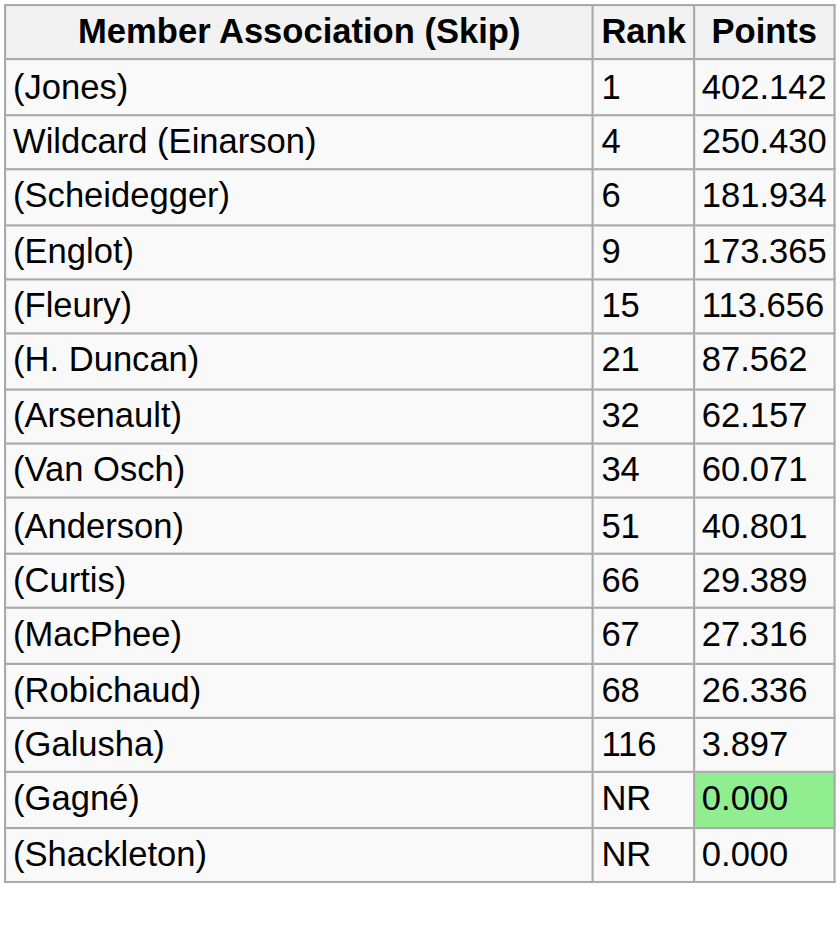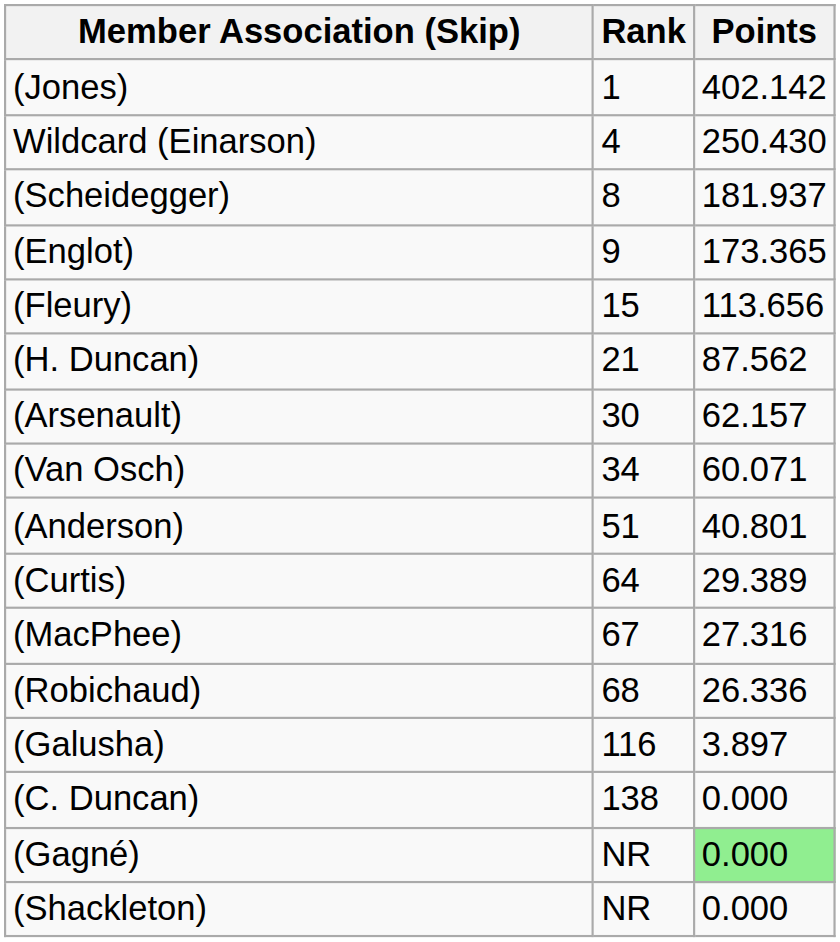(Scheidegger) | Rank: 6 -> 8
(Scheidegger) | Points: 181.934 -> 181.937
(Arsenault) | Rank: 32 -> 30
(Curtis) | Rank: 66 -> 64
+ row: (C. Duncan) | 138 | 0.000
